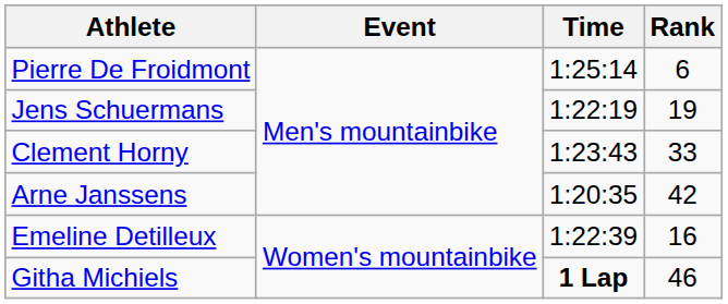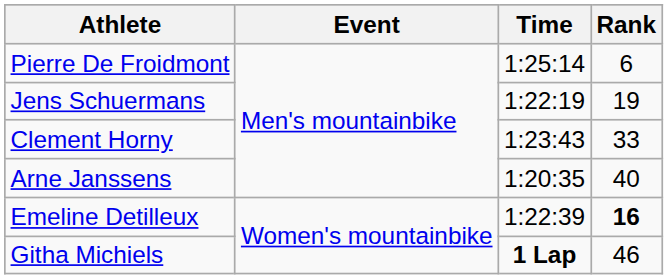Arne Janssens | Rank: 42 -> 40
Emeline Detilleux | Rank: normal -> bold
